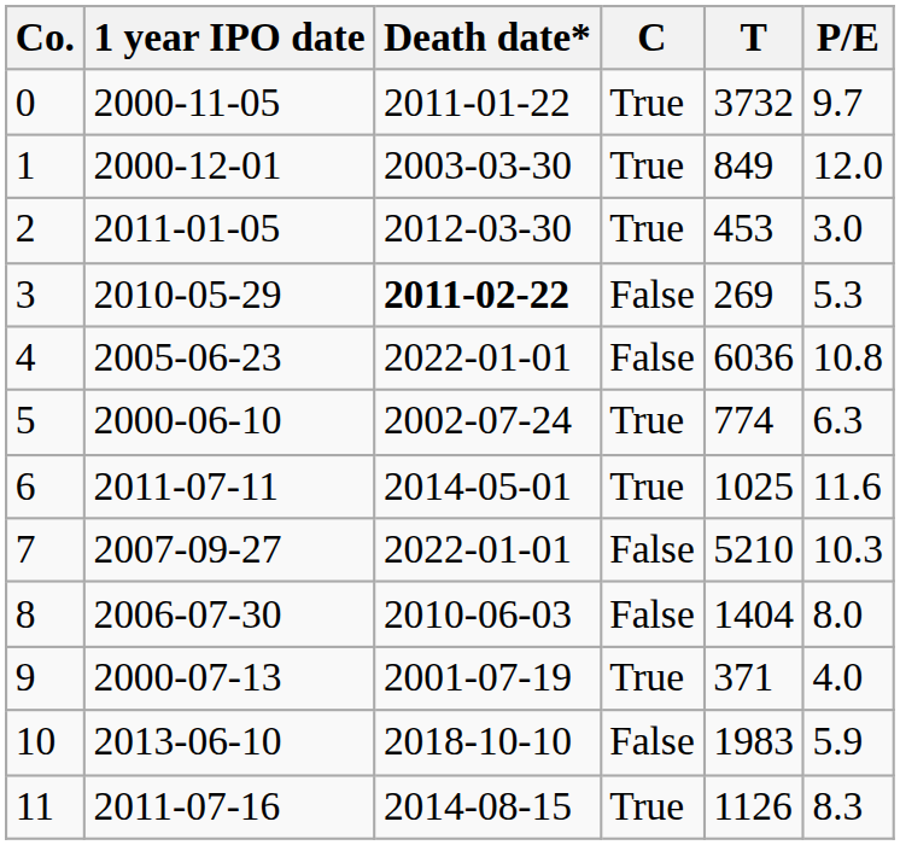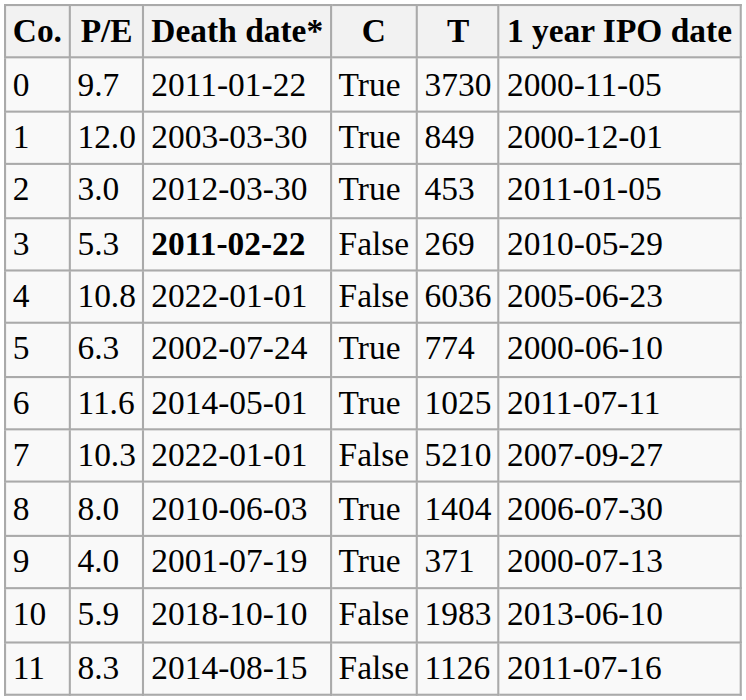columns swapped: 1 year IPO date <-> P/E
0 | T: 3732 -> 3730
8 | C: False -> True
11 | C: True -> False
